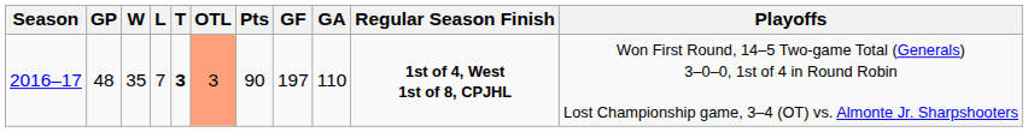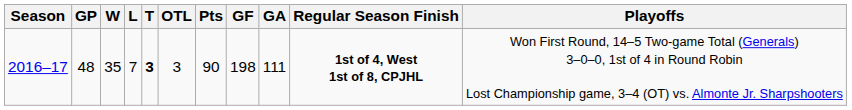2016–17 | OTL: lightsalmon background -> no background
2016–17 | GF: 197 -> 198
2016–17 | GA: 110 -> 111
